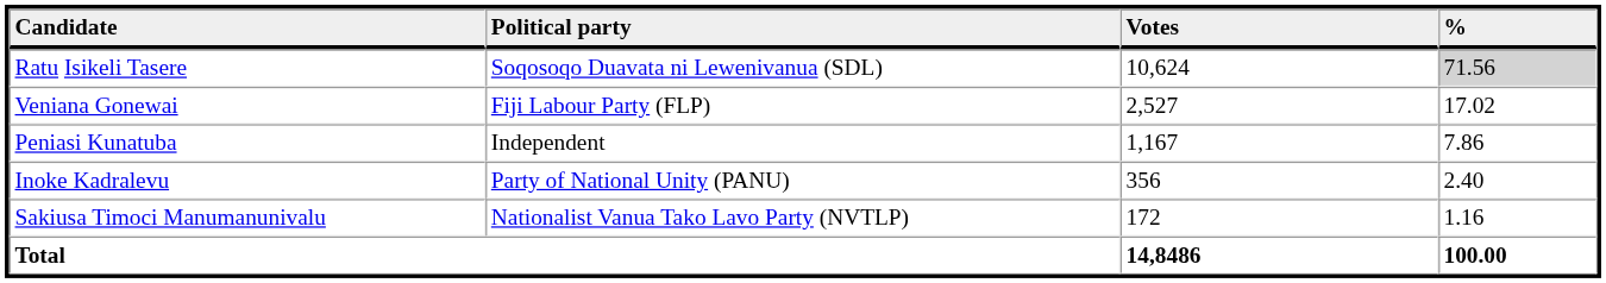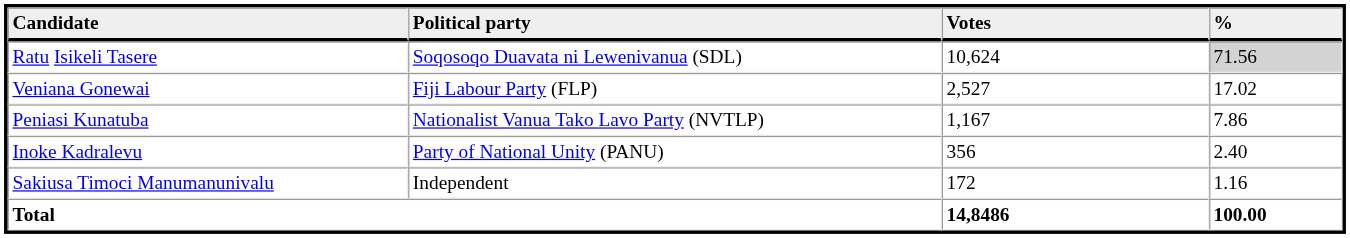Peniasi Kunatuba | Political party: Independent -> Nationalist Vanua Tako Lavo Party (NVTLP)
Sakiusa Timoci Manumanunivalu | Political party: Nationalist Vanua Tako Lavo Party (NVTLP) -> Independent
